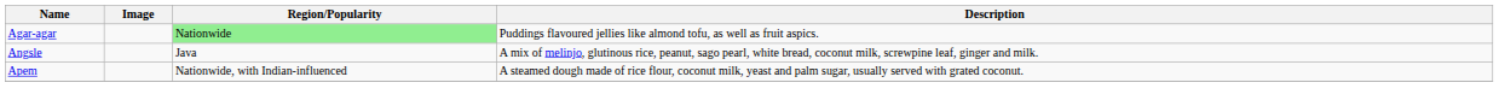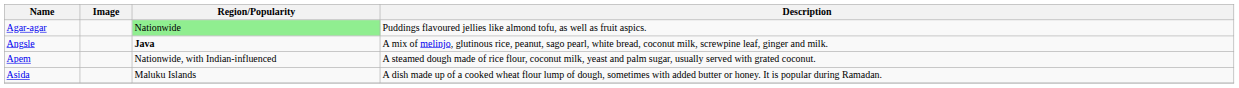Angsle | Region/Popularity: normal -> bold
+ row: Asida | Maluku Islands | A dish made up of a cooked wheat flour lump of dough, sometimes with added butter or honey. It is popular during Ramadan.
